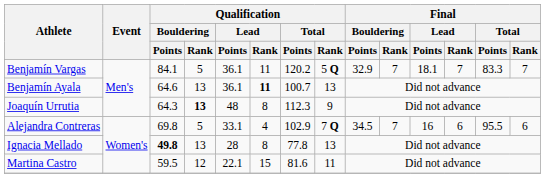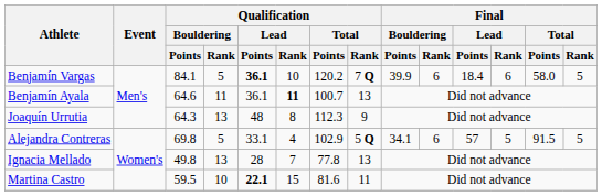Benjamín Vargas | Qualification / Lead / Points: normal -> bold
Benjamín Vargas | Qualification / Lead / Rank: 11 -> 10
Benjamín Vargas | Qualification / Total / Rank: 5 Q -> 7 Q
Benjamín Vargas | Final / Bouldering / Points: 32.9 -> 39.9
Benjamín Vargas | Final / Bouldering / Rank: 7 -> 6
Benjamín Vargas | Final / Lead / Points: 18.1 -> 18.4
Benjamín Vargas | Final / Lead / Rank: 7 -> 6
Benjamín Vargas | Final / Total / Points: 83.3 -> 58.0
Benjamín Vargas | Final / Total / Rank: 7 -> 5
Benjamín Ayala | Qualification / Bouldering / Rank: 13 -> 11
Joaquín Urrutia | Qualification / Bouldering / Rank: bold -> normal
Alejandra Contreras | Qualification / Total / Rank: 7 Q -> 5 Q
Alejandra Contreras | Final / Bouldering / Points: 34.5 -> 34.1
Alejandra Contreras | Final / Bouldering / Rank: 7 -> 6
Alejandra Contreras | Final / Lead / Points: 16 -> 57
Alejandra Contreras | Final / Lead / Rank: 6 -> 5
Alejandra Contreras | Final / Total / Points: 95.5 -> 91.5
Alejandra Contreras | Final / Total / Rank: 6 -> 5
Ignacia Mellado | Qualification / Bouldering / Points: bold -> normal
Ignacia Mellado | Qualification / Lead / Rank: 8 -> 7
Martina Castro | Qualification / Bouldering / Rank: 12 -> 10
Martina Castro | Qualification / Lead / Points: normal -> bold
